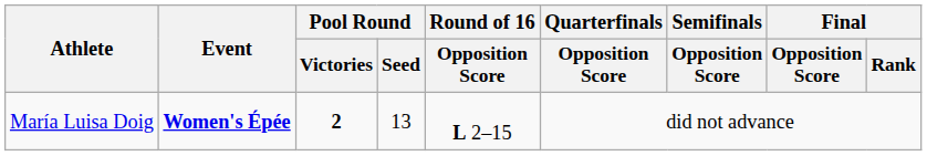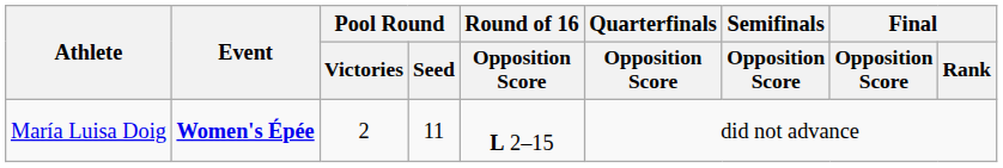María Luisa Doig | Pool Round / Victories: bold -> normal
María Luisa Doig | Pool Round / Seed: 13 -> 11
